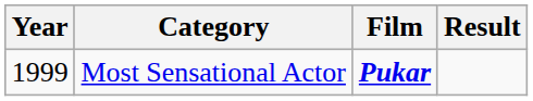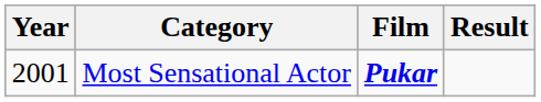Most Sensational Actor | Year: 1999 -> 2001
